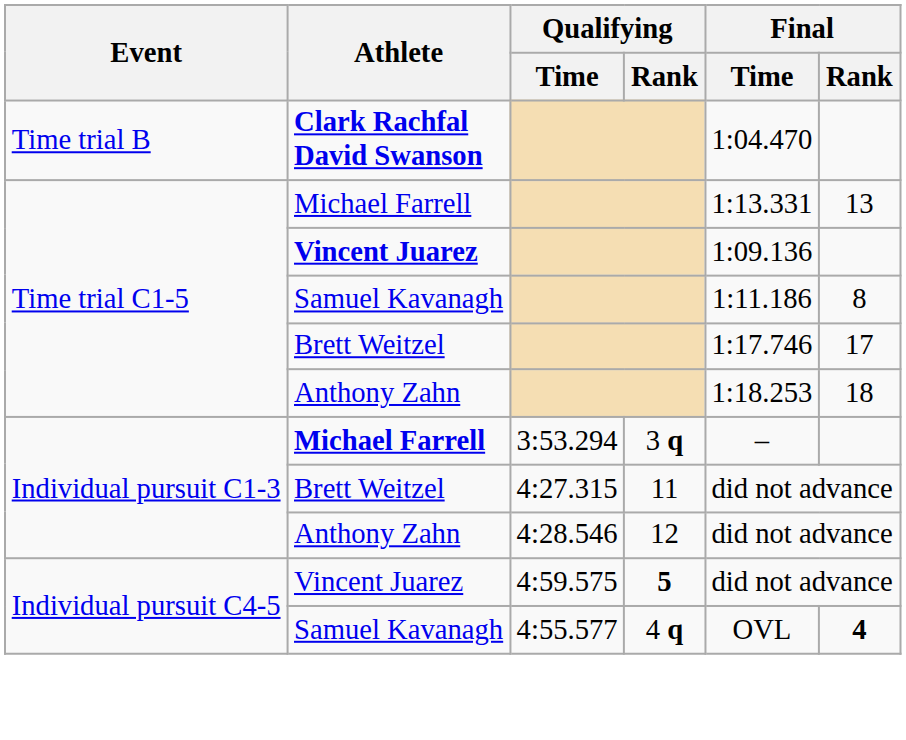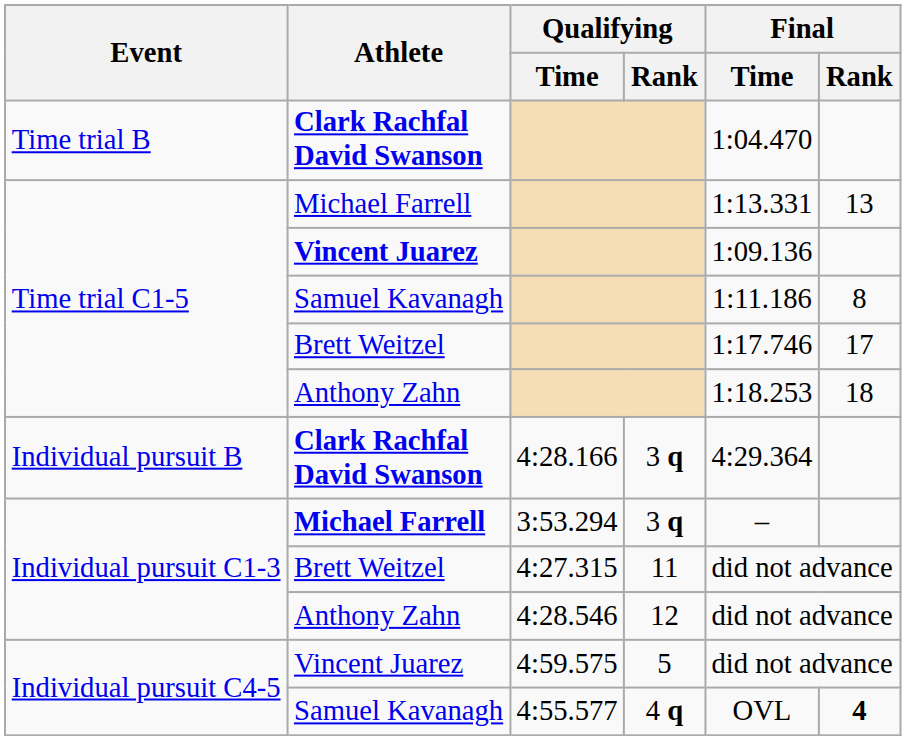+ row: Individual pursuit B | Clark Rachfal David Swanson | 4:28.166 | 3 q | 4:29.364
4:59.575 | Qualifying / Rank: bold -> normal
